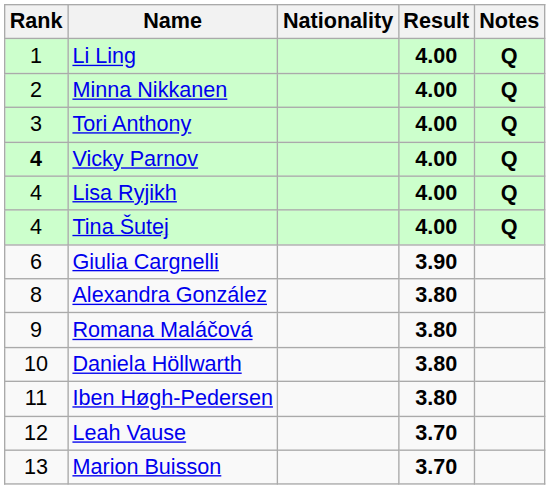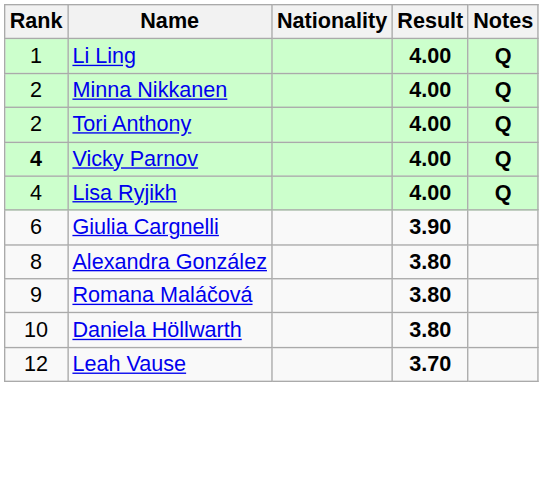Tori Anthony | Rank: 3 -> 2
- row: 4 | Tina Šutej | 4.00 | Q
- row: 11 | Iben Høgh-Pedersen | 3.80
- row: 13 | Marion Buisson | 3.70
